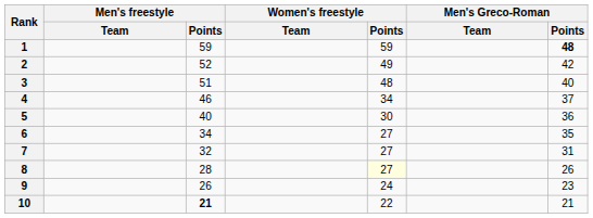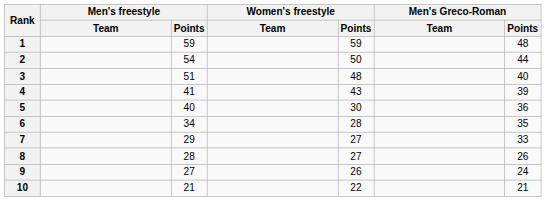1 | Men's Greco-Roman / Points: bold -> normal
2 | Men's freestyle / Points: 52 -> 54
2 | Women's freestyle / Points: 49 -> 50
2 | Men's Greco-Roman / Points: 42 -> 44
4 | Men's freestyle / Points: 46 -> 41
4 | Women's freestyle / Points: 34 -> 43
4 | Men's Greco-Roman / Points: 37 -> 39
6 | Women's freestyle / Points: 27 -> 28
7 | Men's freestyle / Points: 32 -> 29
7 | Men's Greco-Roman / Points: 31 -> 33
8 | Women's freestyle / Points: lightyellow background -> no background
9 | Men's freestyle / Points: 26 -> 27
9 | Women's freestyle / Points: 24 -> 26
9 | Men's Greco-Roman / Points: 23 -> 24
10 | Men's freestyle / Points: bold -> normal
